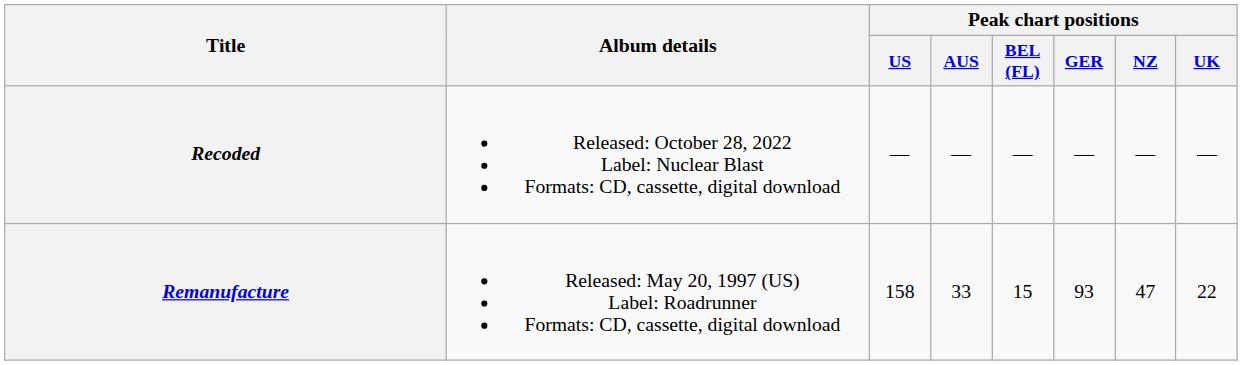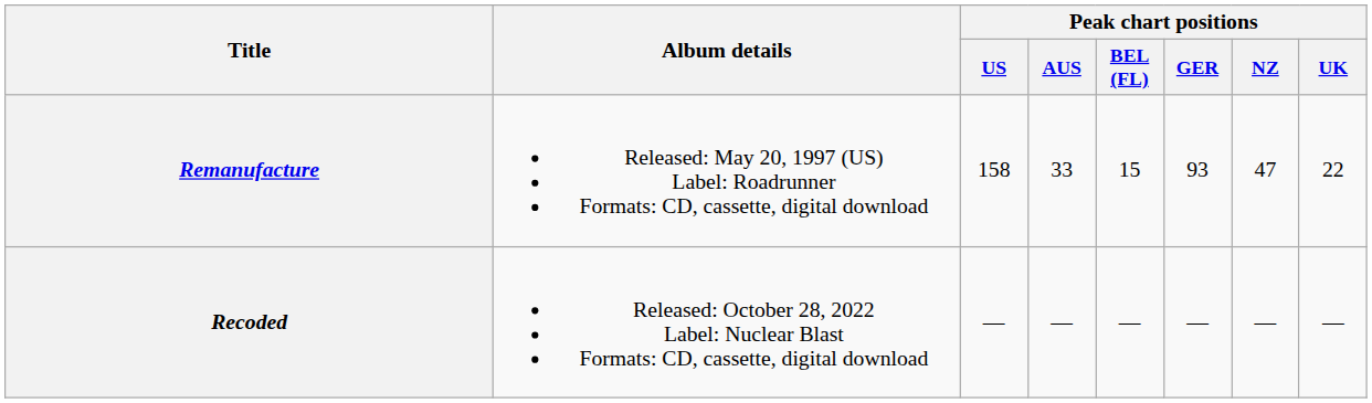rows swapped: Remanufacture <-> Recoded
